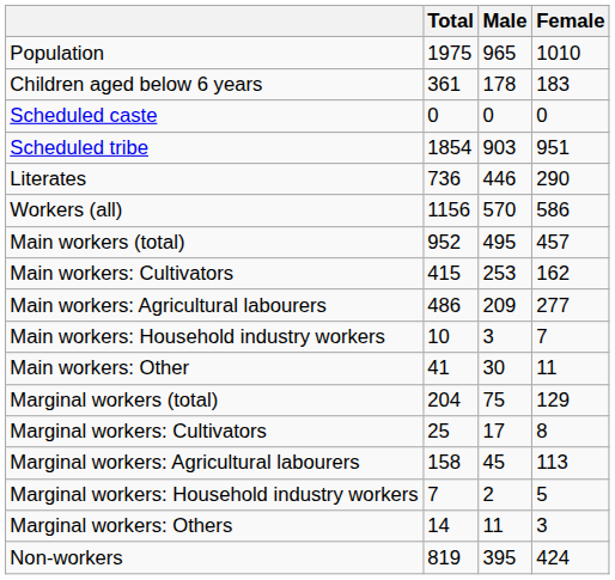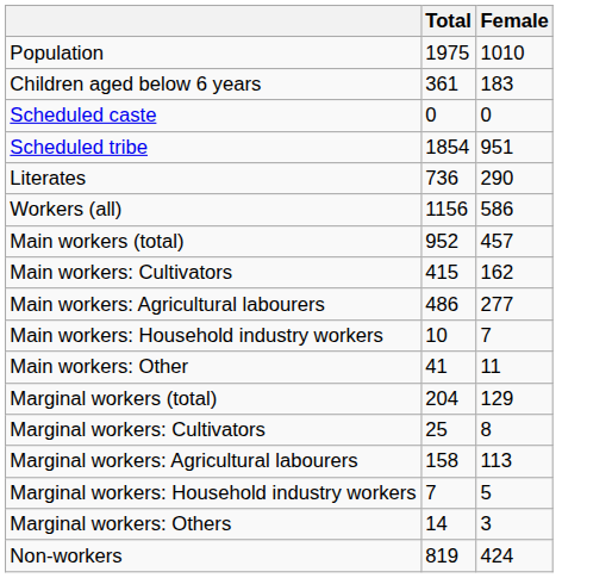- column: Male | 965 | 178 | 0 | 903 | 446 | 570 | 495 | 253 | 209 | 3 | 30 | 75 | 17 | 45 | 2 | 11 | 395
